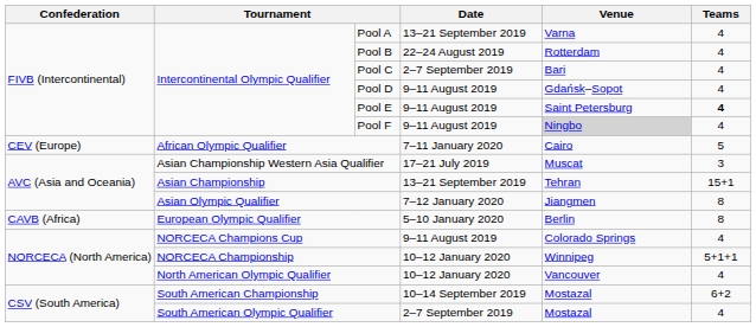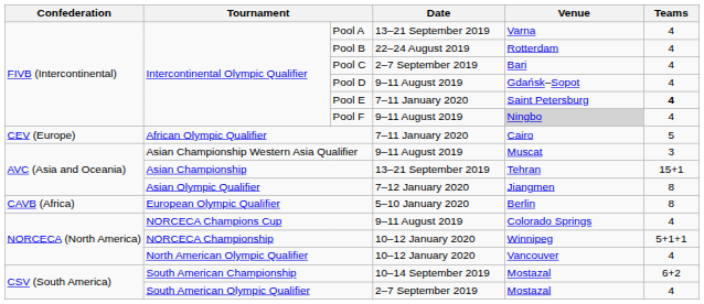Pool E | Date: 9–11 August 2019 -> 7–11 January 2020
Asian Championship Western Asia Qualifier | Date: 17–21 July 2019 -> 9–11 August 2019
